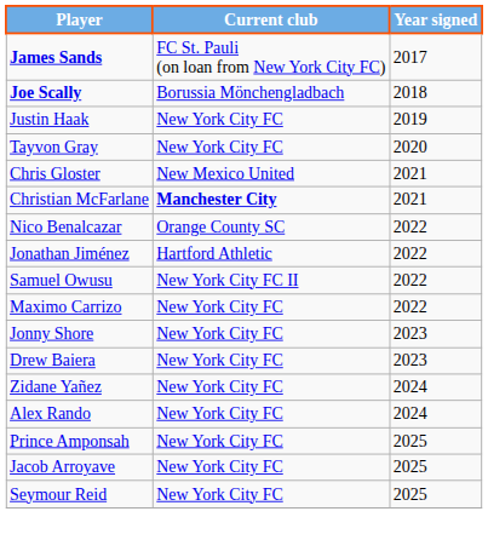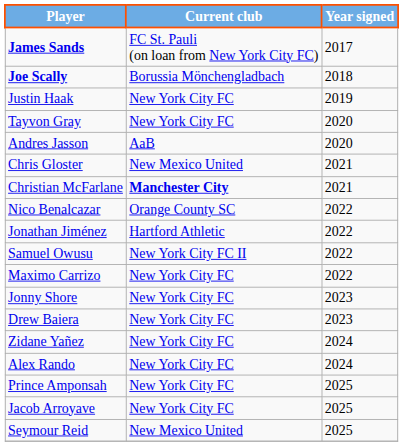+ row: Andres Jasson | AaB | 2020
Seymour Reid | Current club: New York City FC -> New Mexico United
